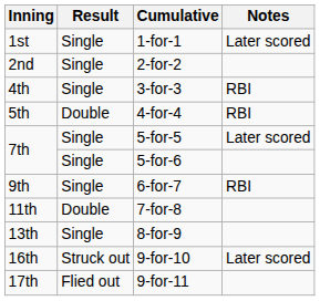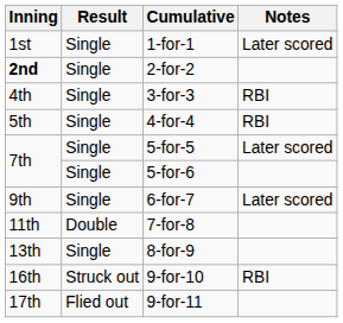2-for-2 | Inning: normal -> bold
4-for-4 | Result: Double -> Single
6-for-7 | Notes: RBI -> Later scored
9-for-10 | Notes: Later scored -> RBI
